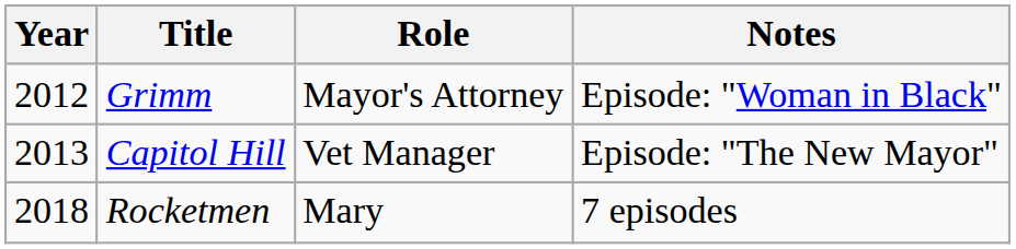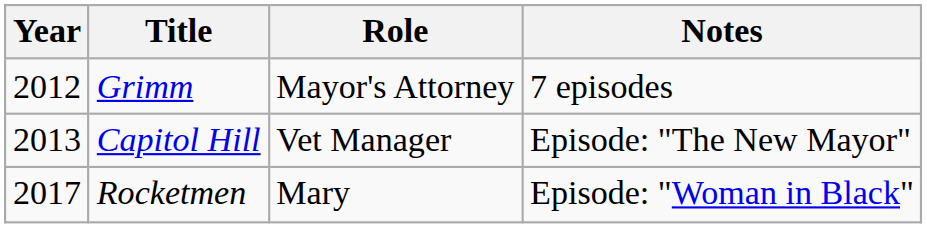Grimm | Notes: Episode: "Woman in Black" -> 7 episodes
Rocketmen | Year: 2018 -> 2017
Rocketmen | Notes: 7 episodes -> Episode: "Woman in Black"
